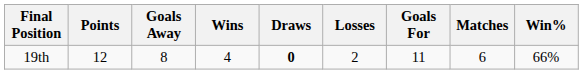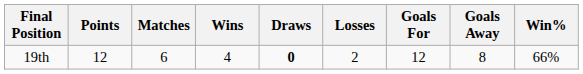columns swapped: Matches <-> Goals Away
19th | Goals For: 11 -> 12
